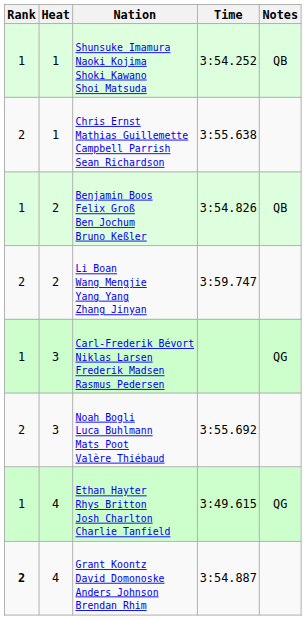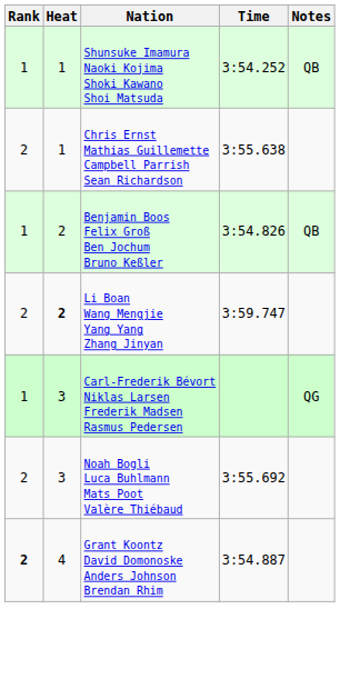Li Boan Wang Mengjie Yang Yang Zhang Jinyan | Heat: normal -> bold
- row: 1 | 4 | Ethan Hayter Rhys Britton Josh Charlton Charlie Tanfield | 3:49.615 | QG
